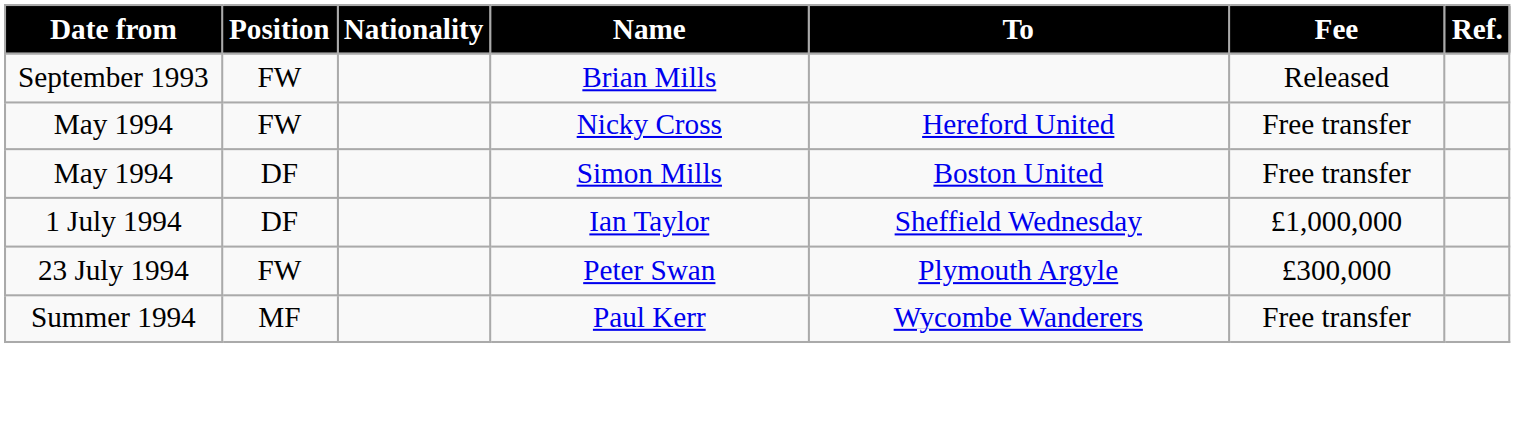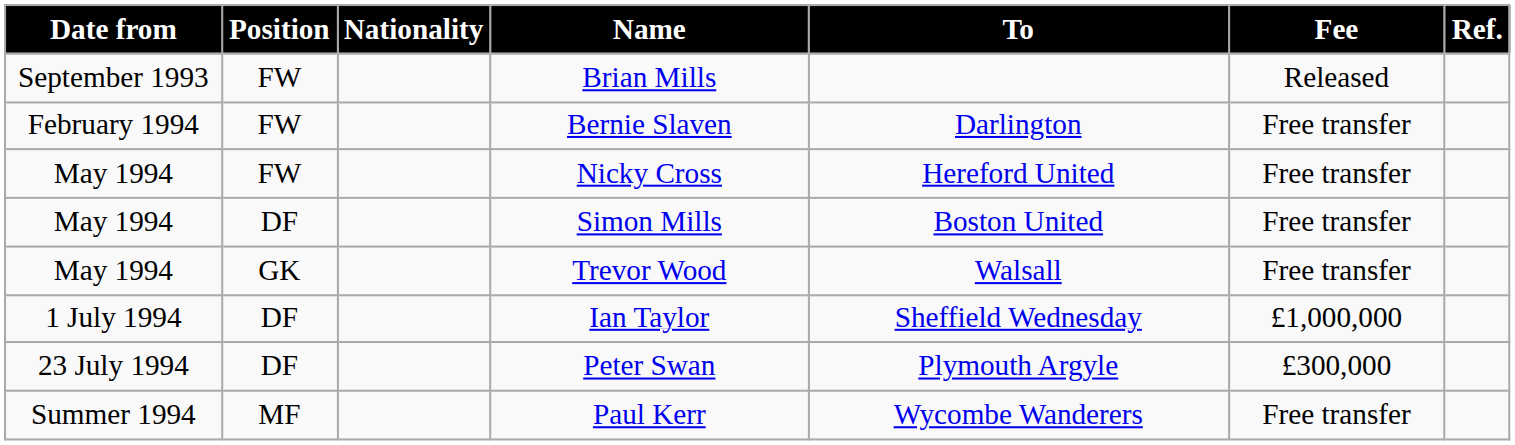+ row: February 1994 | FW | Bernie Slaven | Darlington | Free transfer
+ row: May 1994 | GK | Trevor Wood | Walsall | Free transfer
Peter Swan | Position: FW -> DF
